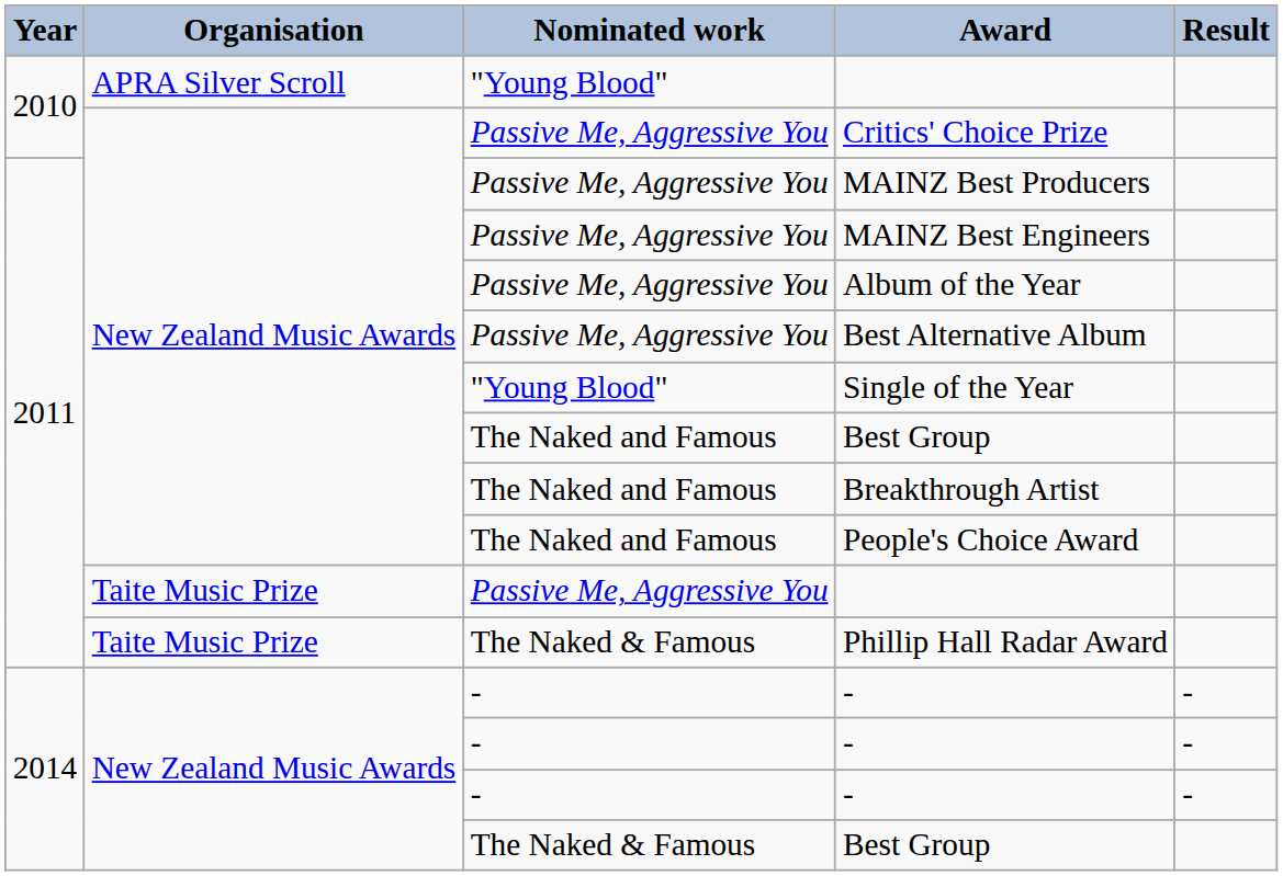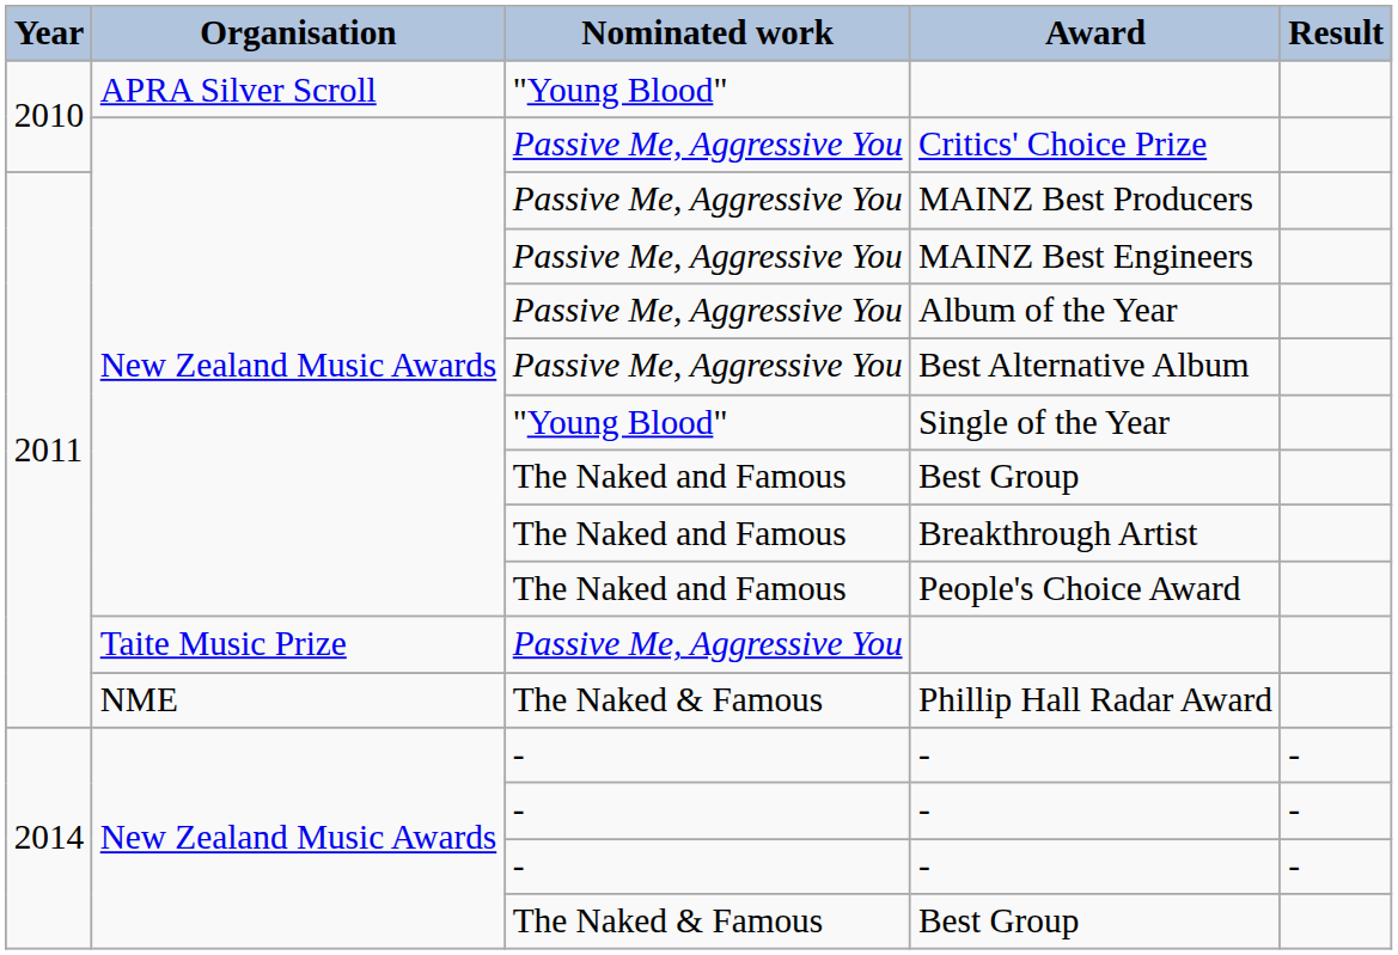Phillip Hall Radar Award | Organisation: Taite Music Prize -> NME
